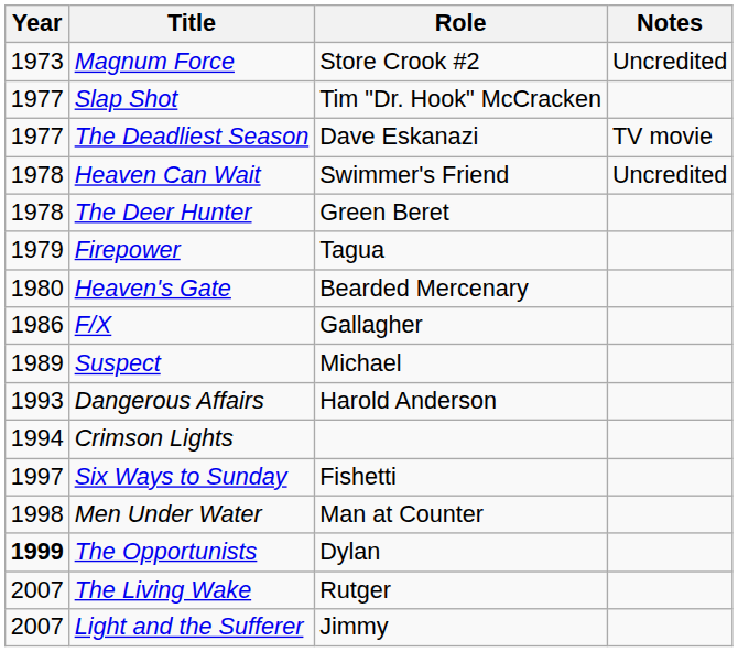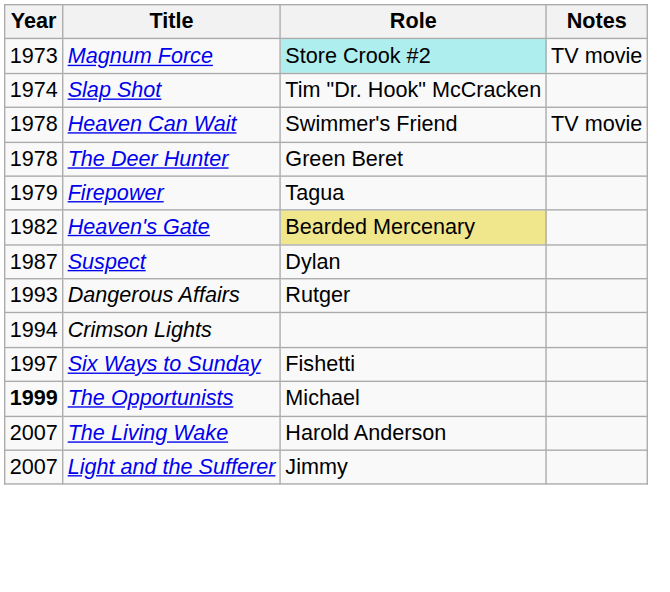Magnum Force | Role: no background -> paleturquoise background
Magnum Force | Notes: Uncredited -> TV movie
Slap Shot | Year: 1977 -> 1974
- row: 1977 | The Deadliest Season | Dave Eskanazi | TV movie
Heaven Can Wait | Notes: Uncredited -> TV movie
Heaven's Gate | Year: 1980 -> 1982
Heaven's Gate | Role: no background -> khaki background
- row: 1986 | F/X | Gallagher
Suspect | Year: 1989 -> 1987
Suspect | Role: Michael -> Dylan
Dangerous Affairs | Role: Harold Anderson -> Rutger
- row: 1998 | Men Under Water | Man at Counter
The Opportunists | Role: Dylan -> Michael
The Living Wake | Role: Rutger -> Harold Anderson
